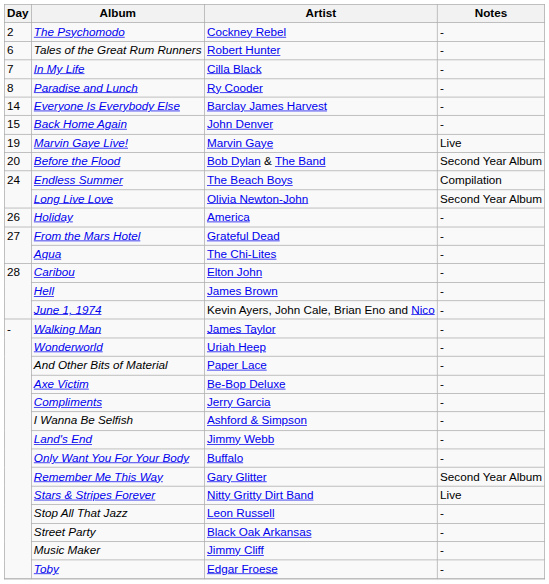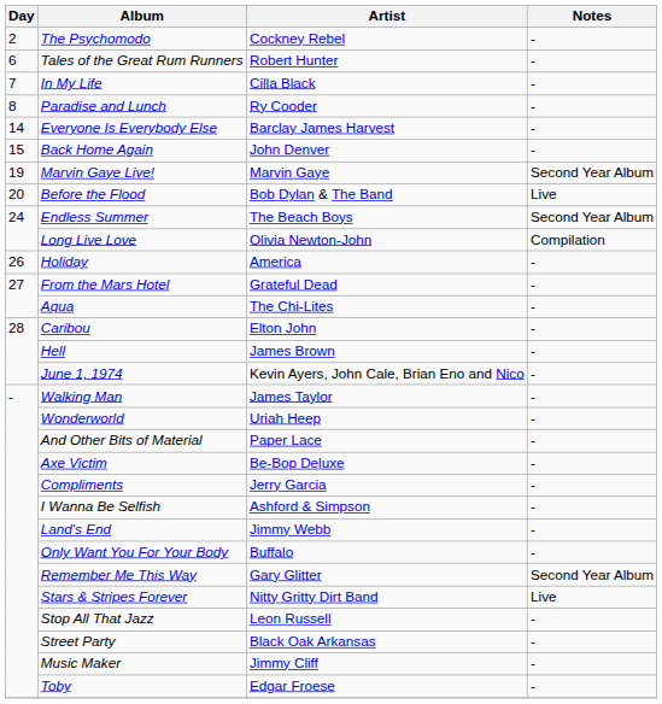Marvin Gaye Live! | Notes: Live -> Second Year Album
Before the Flood | Notes: Second Year Album -> Live
Endless Summer | Notes: Compilation -> Second Year Album
Long Live Love | Notes: Second Year Album -> Compilation
